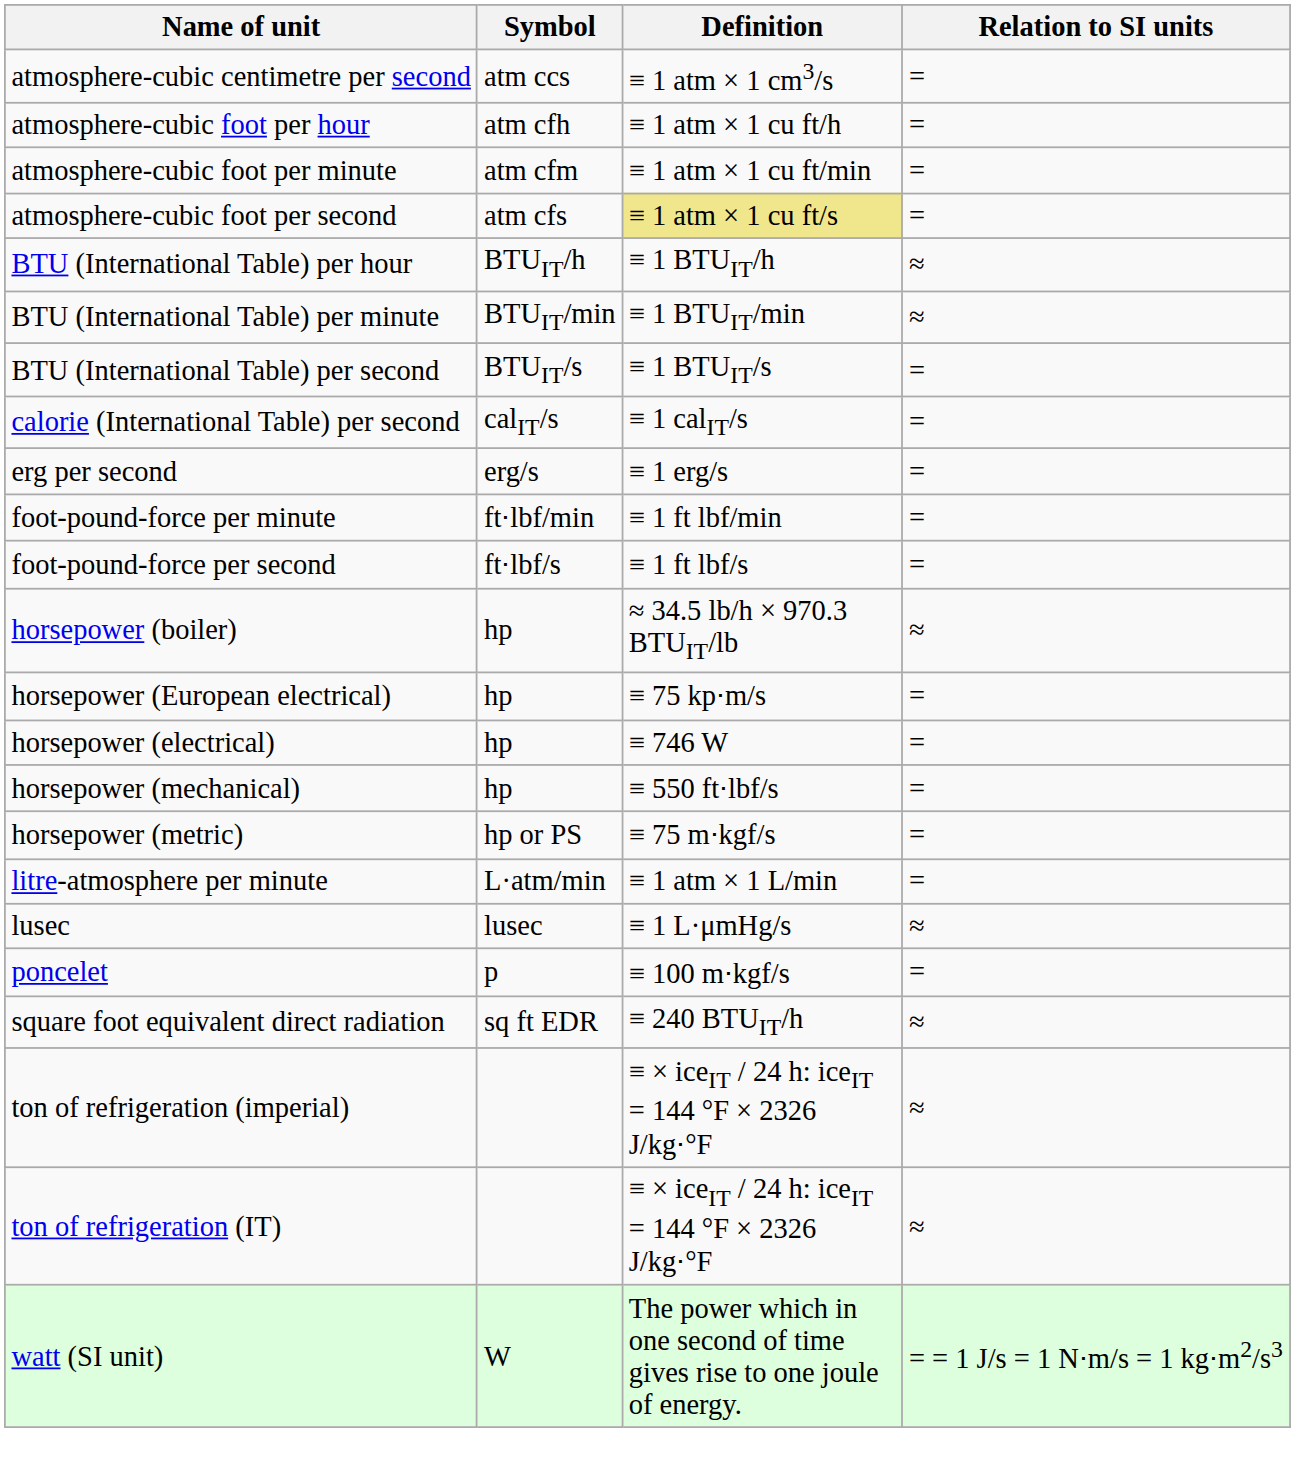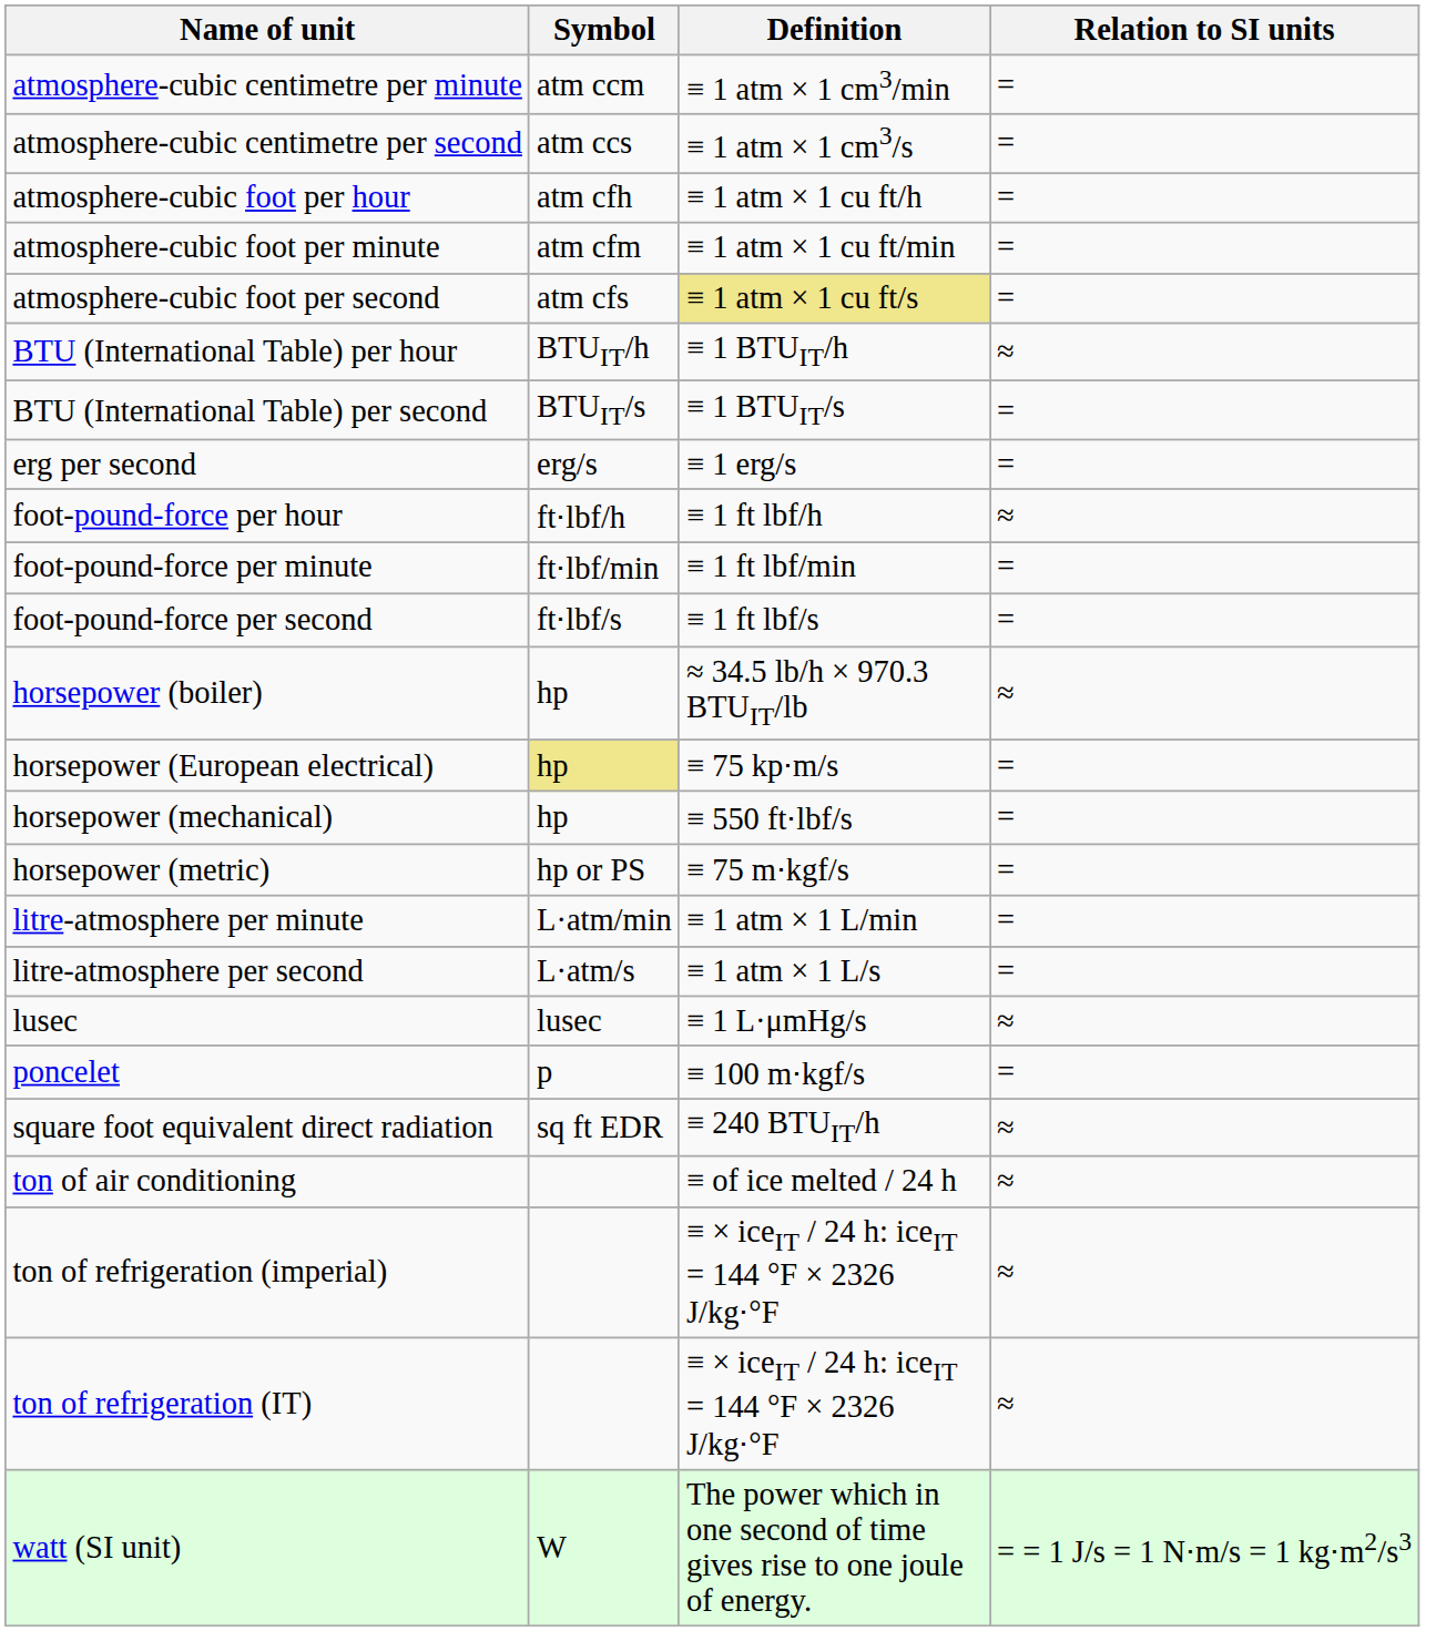+ row: atmosphere-cubic centimetre per minute | atm ccm | ≡ 1 atm × 1 cm3/min | =
- row: BTU (International Table) per minute | BTUIT/min | ≡ 1 BTUIT/min | ≈
- row: calorie (International Table) per second | calIT/s | ≡ 1 calIT/s | =
+ row: foot-pound-force per hour | ft⋅lbf/h | ≡ 1 ft lbf/h | ≈
horsepower (European electrical) | Symbol: no background -> khaki background
- row: horsepower (electrical) | hp | ≡ 746 W | =
+ row: litre-atmosphere per second | L·atm/s | ≡ 1 atm × 1 L/s | =
+ row: ton of air conditioning | ≡ of ice melted / 24 h | ≈
